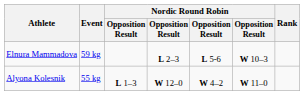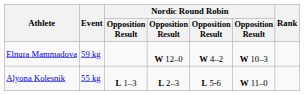Elnura Mammadova | column 4: L 2–3 -> W 12–0
Elnura Mammadova | column 5: L 5-6 -> W 4–2
Alyona Kolesnik | column 4: W 12–0 -> L 2–3
Alyona Kolesnik | column 5: W 4–2 -> L 5-6
